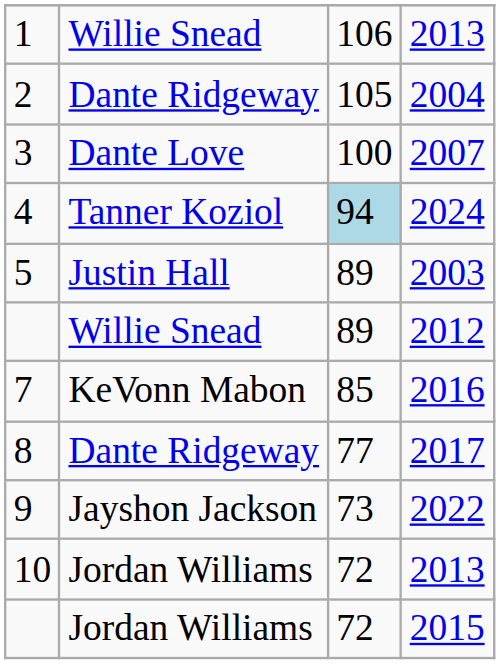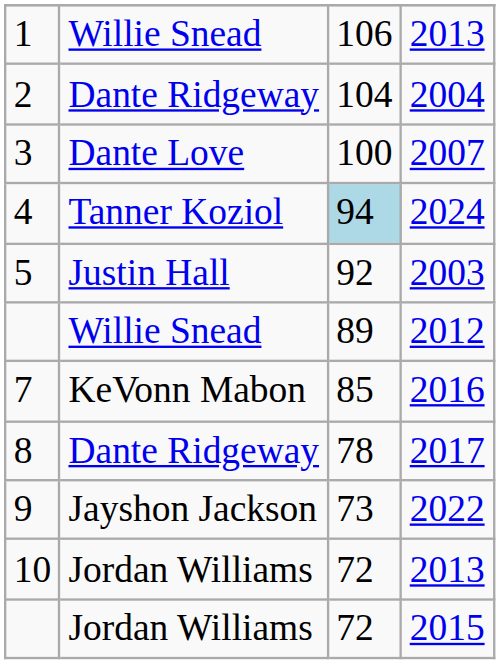2 | column 3: 105 -> 104
5 | column 3: 89 -> 92
8 | column 3: 77 -> 78
